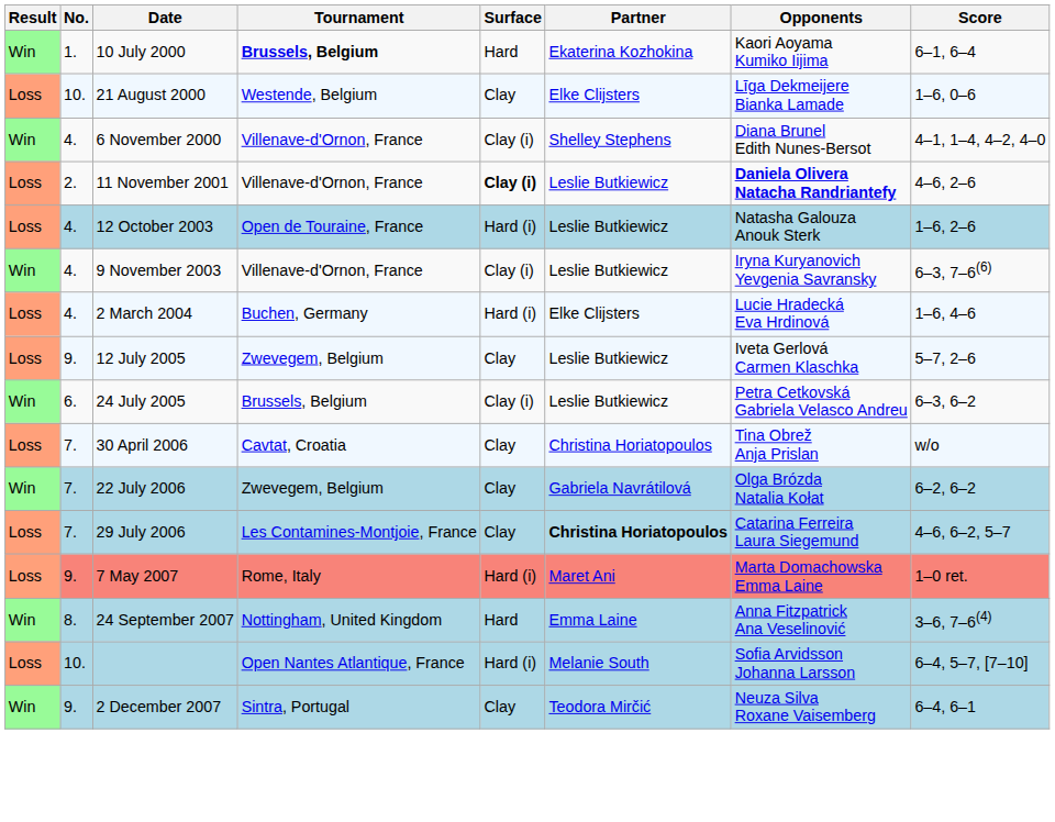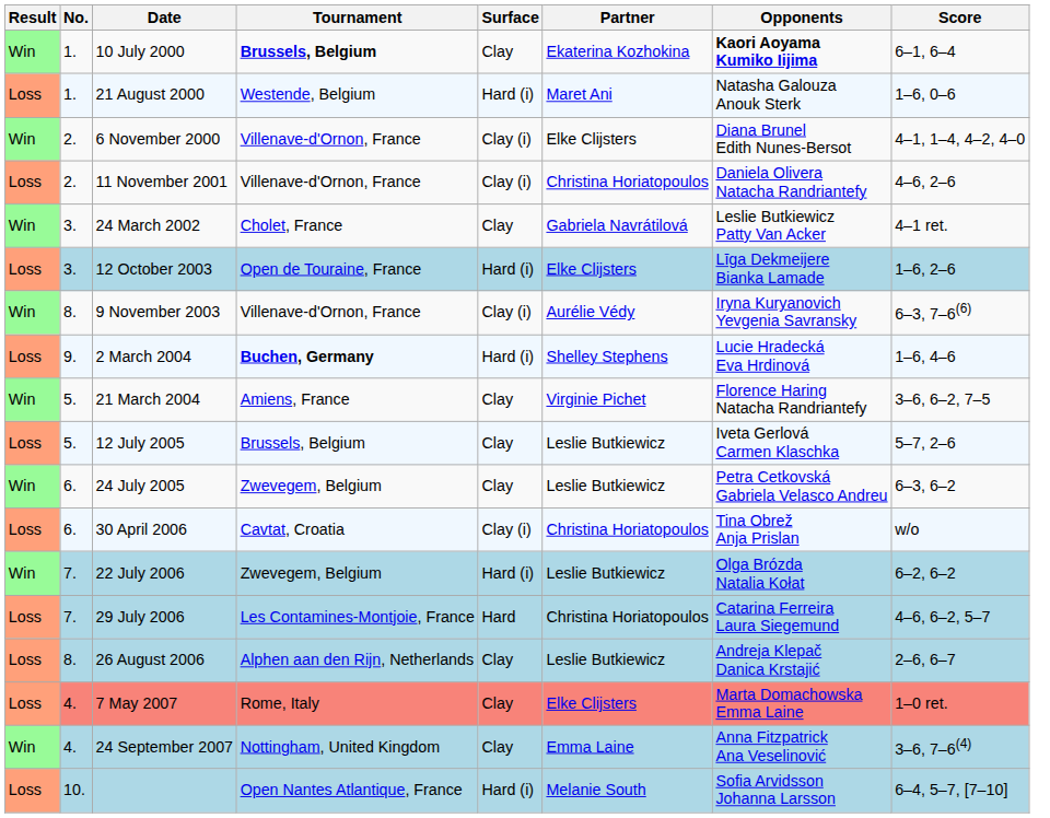10 July 2000 | Surface: Hard -> Clay
10 July 2000 | Opponents: normal -> bold
21 August 2000 | No.: 10. -> 1.
21 August 2000 | Surface: Clay -> Hard (i)
21 August 2000 | Partner: Elke Clijsters -> Maret Ani
21 August 2000 | Opponents: Līga Dekmeijere Bianka Lamade -> Natasha Galouza Anouk Sterk
6 November 2000 | No.: 4. -> 2.
6 November 2000 | Partner: Shelley Stephens -> Elke Clijsters
11 November 2001 | Surface: bold -> normal
11 November 2001 | Partner: Leslie Butkiewicz -> Christina Horiatopoulos
11 November 2001 | Opponents: bold -> normal
+ row: Win | 3. | 24 March 2002 | Cholet, France | Clay | Gabriela Navrátilová | Leslie Butkiewicz Patty Van Acker | 4–1 ret.
12 October 2003 | No.: 4. -> 3.
12 October 2003 | Partner: Leslie Butkiewicz -> Elke Clijsters
12 October 2003 | Opponents: Natasha Galouza Anouk Sterk -> Līga Dekmeijere Bianka Lamade
9 November 2003 | No.: 4. -> 8.
9 November 2003 | Partner: Leslie Butkiewicz -> Aurélie Védy
2 March 2004 | No.: 4. -> 9.
2 March 2004 | Tournament: normal -> bold
2 March 2004 | Partner: Elke Clijsters -> Shelley Stephens
+ row: Win | 5. | 21 March 2004 | Amiens, France | Clay | Virginie Pichet | Florence Haring Natacha Randriantefy | 3–6, 6–2, 7–5
12 July 2005 | No.: 9. -> 5.
12 July 2005 | Tournament: Zwevegem, Belgium -> Brussels, Belgium
24 July 2005 | Tournament: Brussels, Belgium -> Zwevegem, Belgium
24 July 2005 | Surface: Clay (i) -> Clay
30 April 2006 | No.: 7. -> 6.
30 April 2006 | Surface: Clay -> Clay (i)
22 July 2006 | Surface: Clay -> Hard (i)
22 July 2006 | Partner: Gabriela Navrátilová -> Leslie Butkiewicz
29 July 2006 | Surface: Clay -> Hard
29 July 2006 | Partner: bold -> normal
+ row: Loss | 8. | 26 August 2006 | Alphen aan den Rijn, Netherlands | Clay | Leslie Butkiewicz | Andreja Klepač Danica Krstajić | 2–6, 6–7
7 May 2007 | No.: 9. -> 4.
7 May 2007 | Surface: Hard (i) -> Clay
7 May 2007 | Partner: Maret Ani -> Elke Clijsters
24 September 2007 | No.: 8. -> 4.
24 September 2007 | Surface: Hard -> Clay
- row: Win | 9. | 2 December 2007 | Sintra, Portugal | Clay | Teodora Mirčić | Neuza Silva Roxane Vaisemberg | 6–4, 6–1
